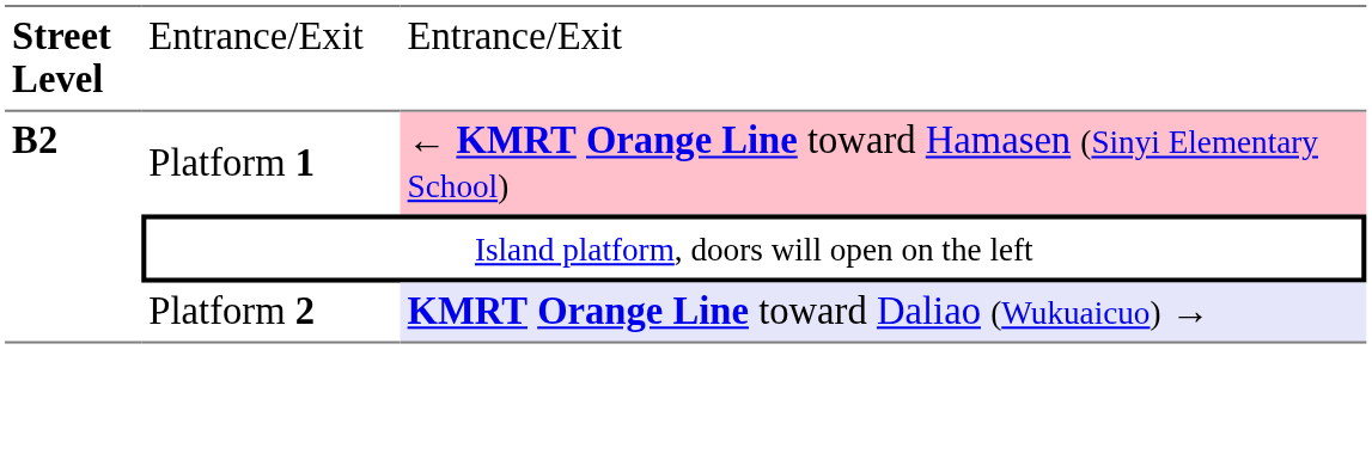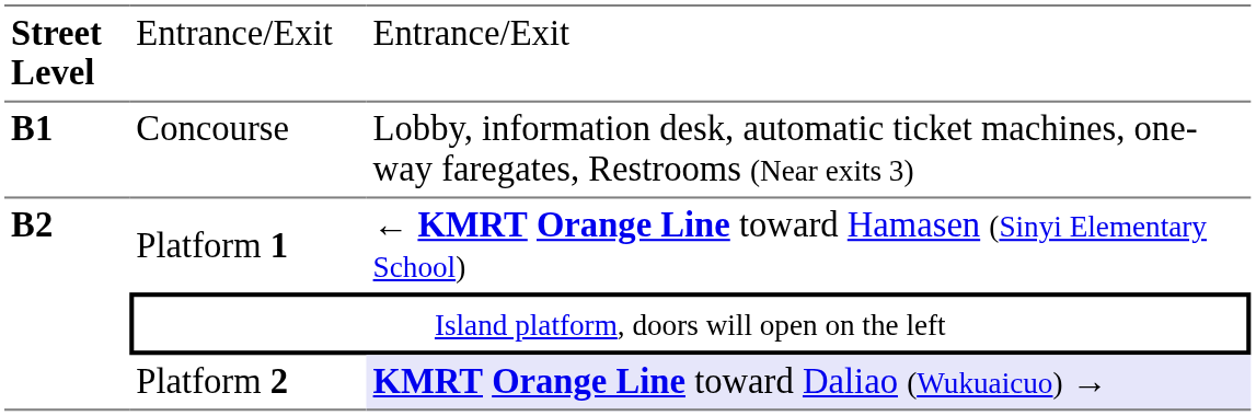+ row: B1 | Concourse | Lobby, information desk, automatic ticket machines, one-way faregates, Restrooms (Near exits 3)
Platform 1 | column 3: pink background -> no background
